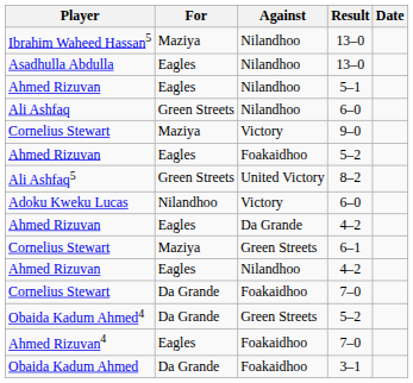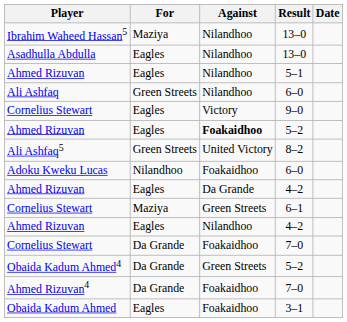Cornelius Stewart / 9–0 | For: Maziya -> Eagles
Ahmed Rizuvan / 5–2 | Against: normal -> bold
Adoku Kweku Lucas | Against: Victory -> Foakaidhoo
Ahmed Rizuvan4 | For: Eagles -> Da Grande
Obaida Kadum Ahmed | For: Da Grande -> Eagles
